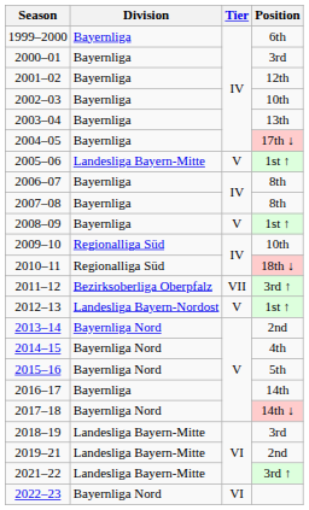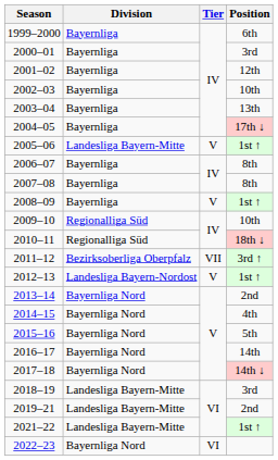2016–17 | Division: Bayernliga -> Bayernliga Nord
2021–22 | Position: 3rd ↑ -> 1st ↑
